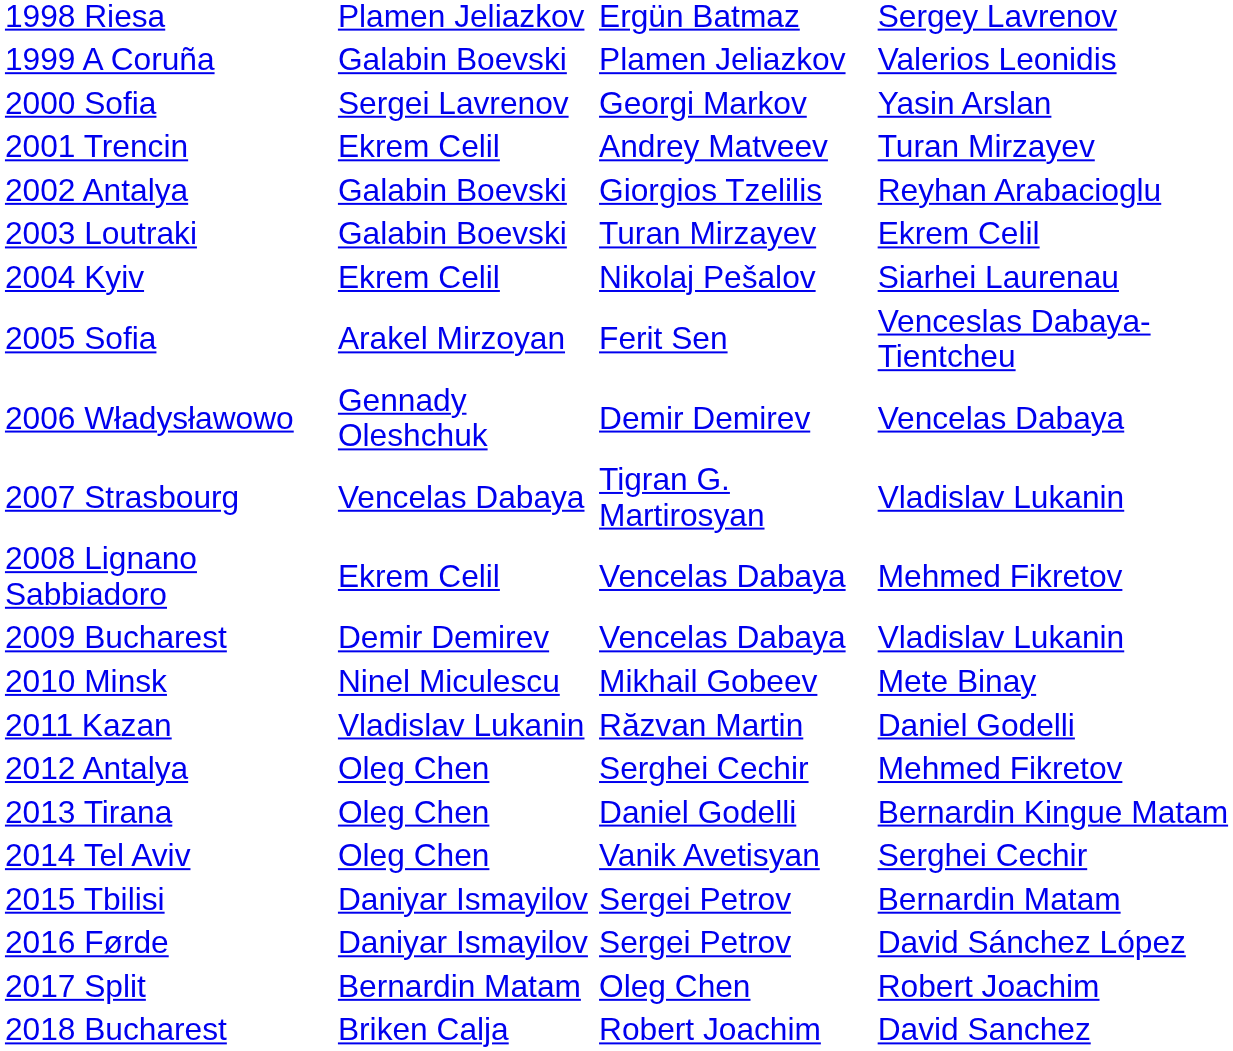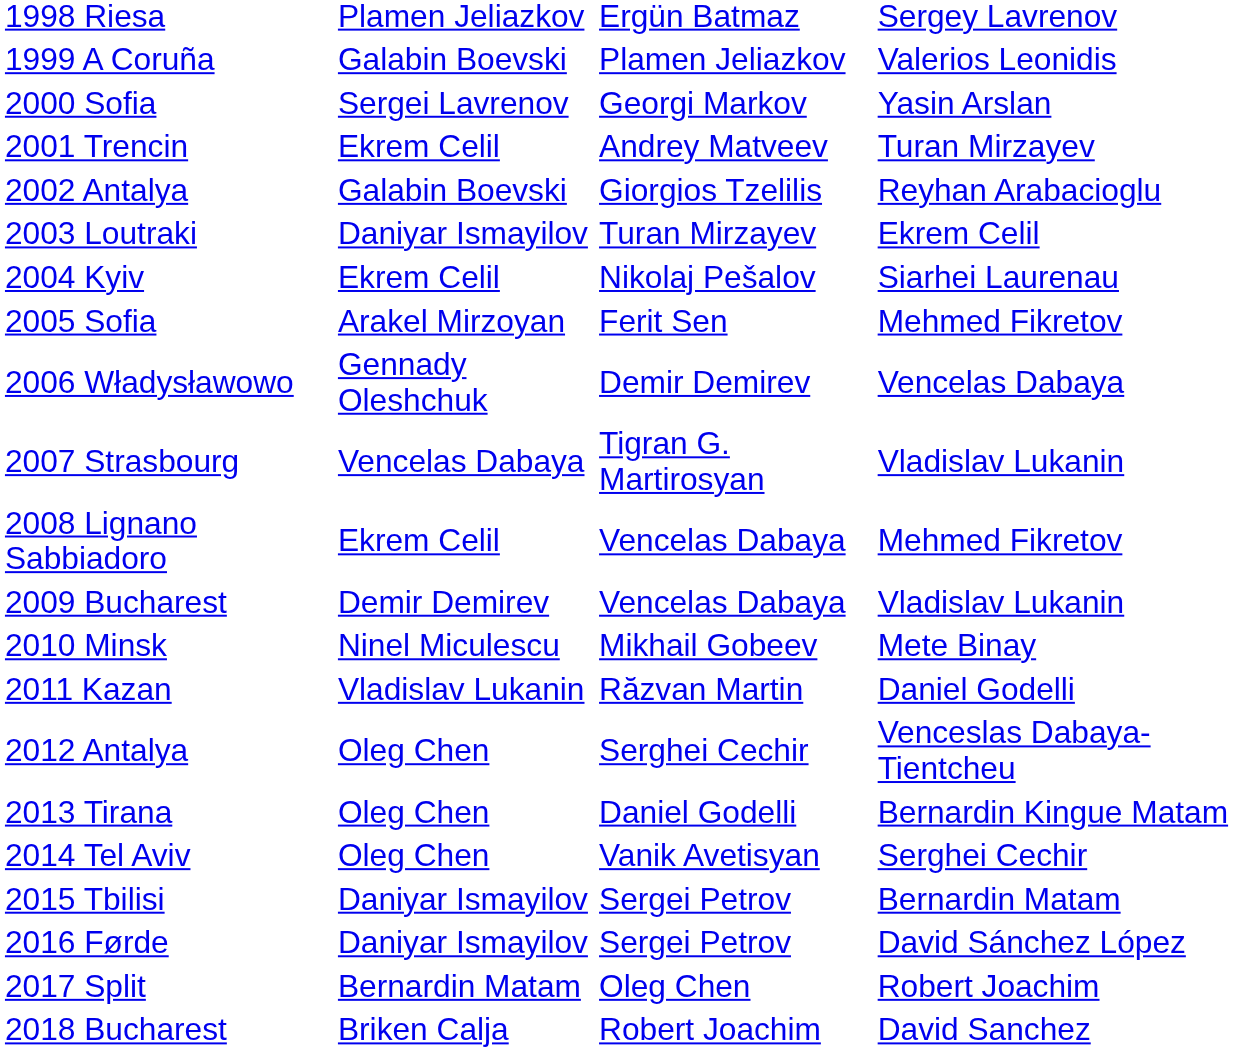2003 Loutraki | column 2: Galabin Boevski -> Daniyar Ismayilov
2005 Sofia | column 4: Venceslas Dabaya-Tientcheu -> Mehmed Fikretov
2012 Antalya | column 4: Mehmed Fikretov -> Venceslas Dabaya-Tientcheu
